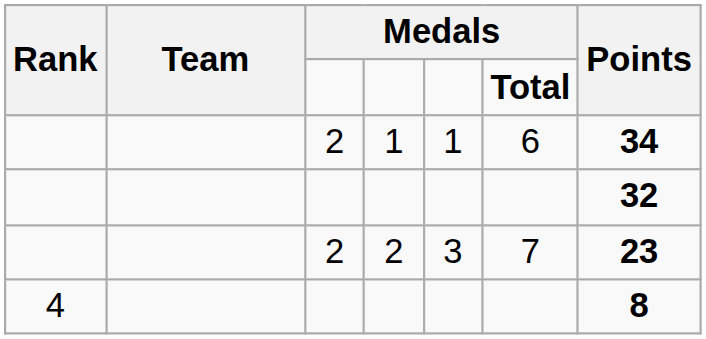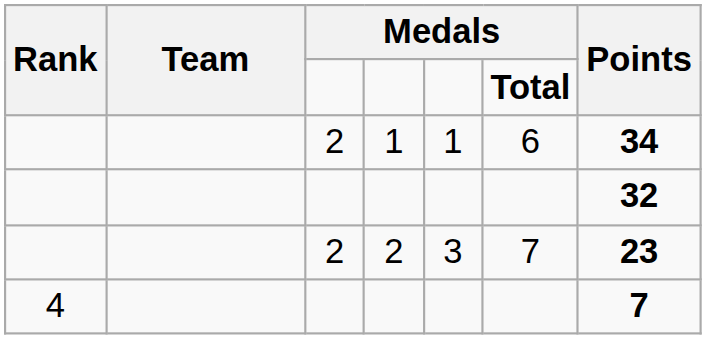4 | Points: 8 -> 7
